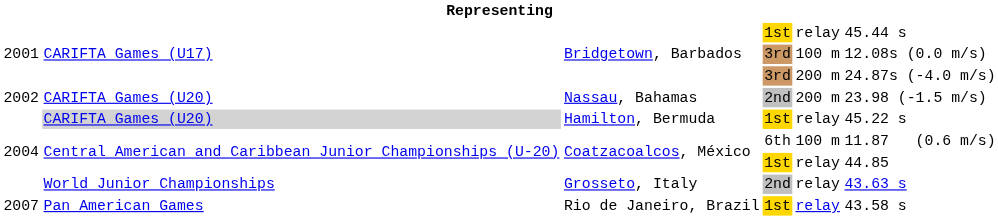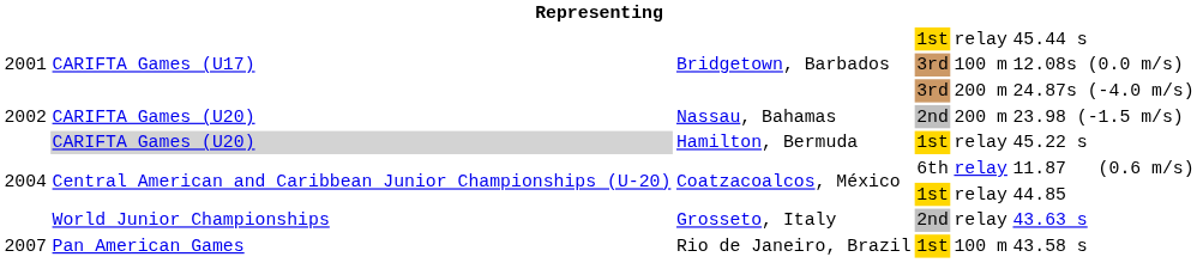Coatzacoalcos, México / 6th | column 5: 100 m -> relay
Rio de Janeiro, Brazil | column 5: relay -> 100 m
